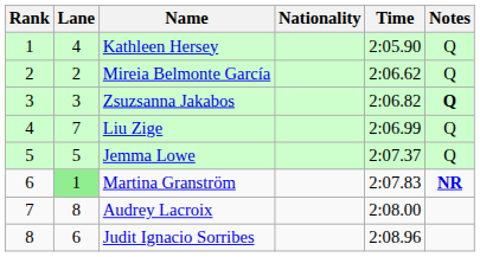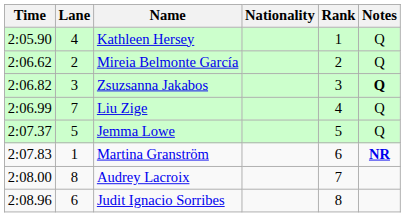columns swapped: Rank <-> Time
Martina Granström | Lane: lightgreen background -> no background
